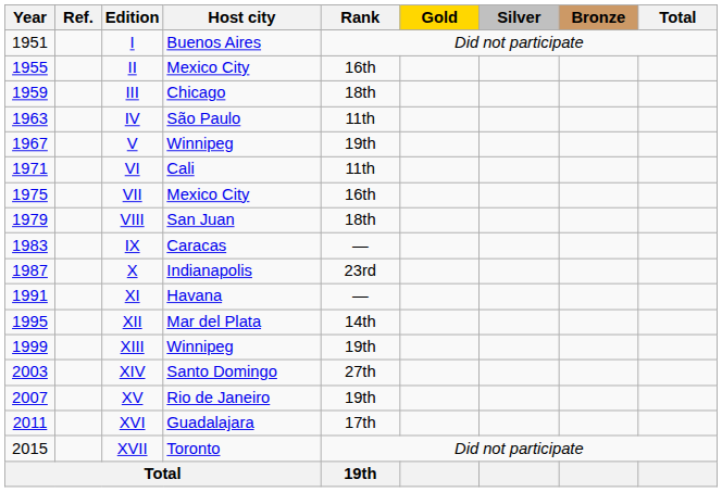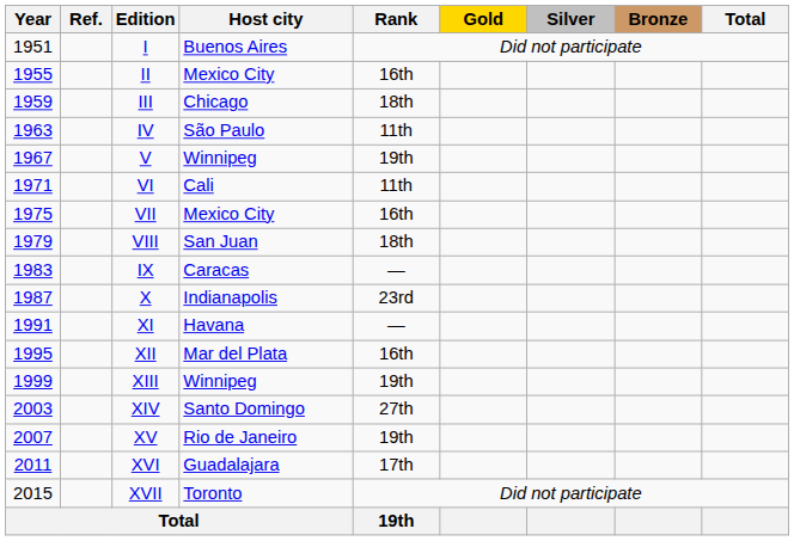XII | Rank: 14th -> 16th
